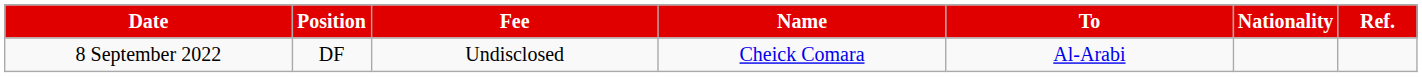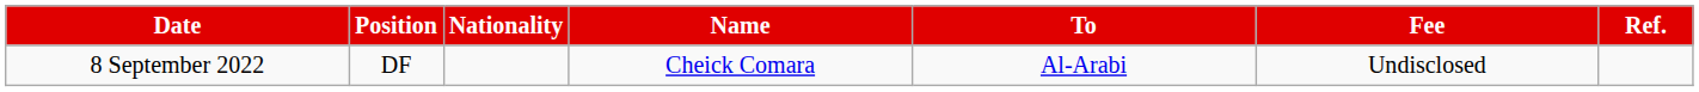columns swapped: Nationality <-> Fee
